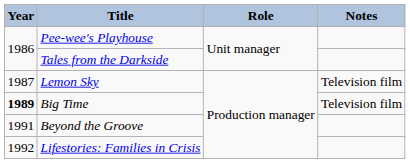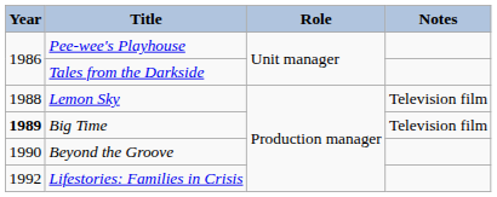Lemon Sky | Year: 1987 -> 1988
Beyond the Groove | Year: 1991 -> 1990
